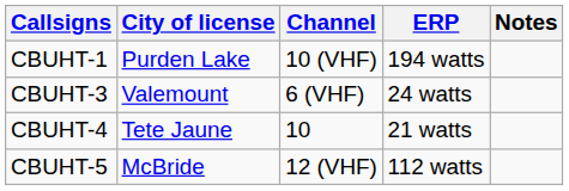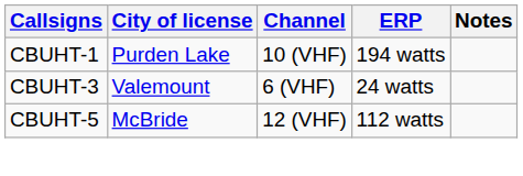- row: CBUHT-4 | Tete Jaune | 10 | 21 watts
